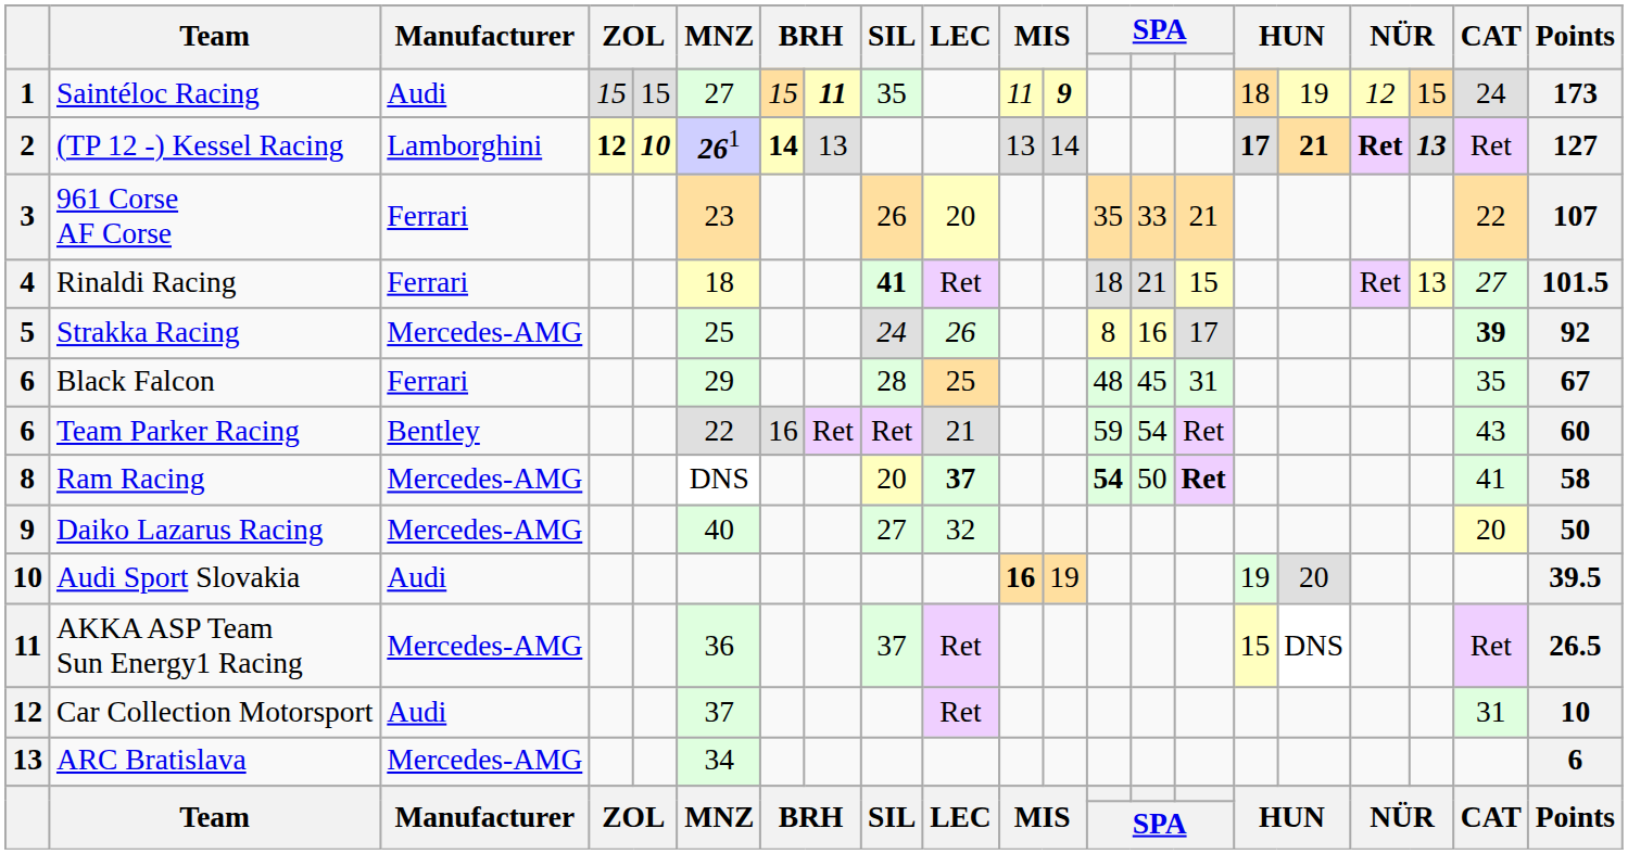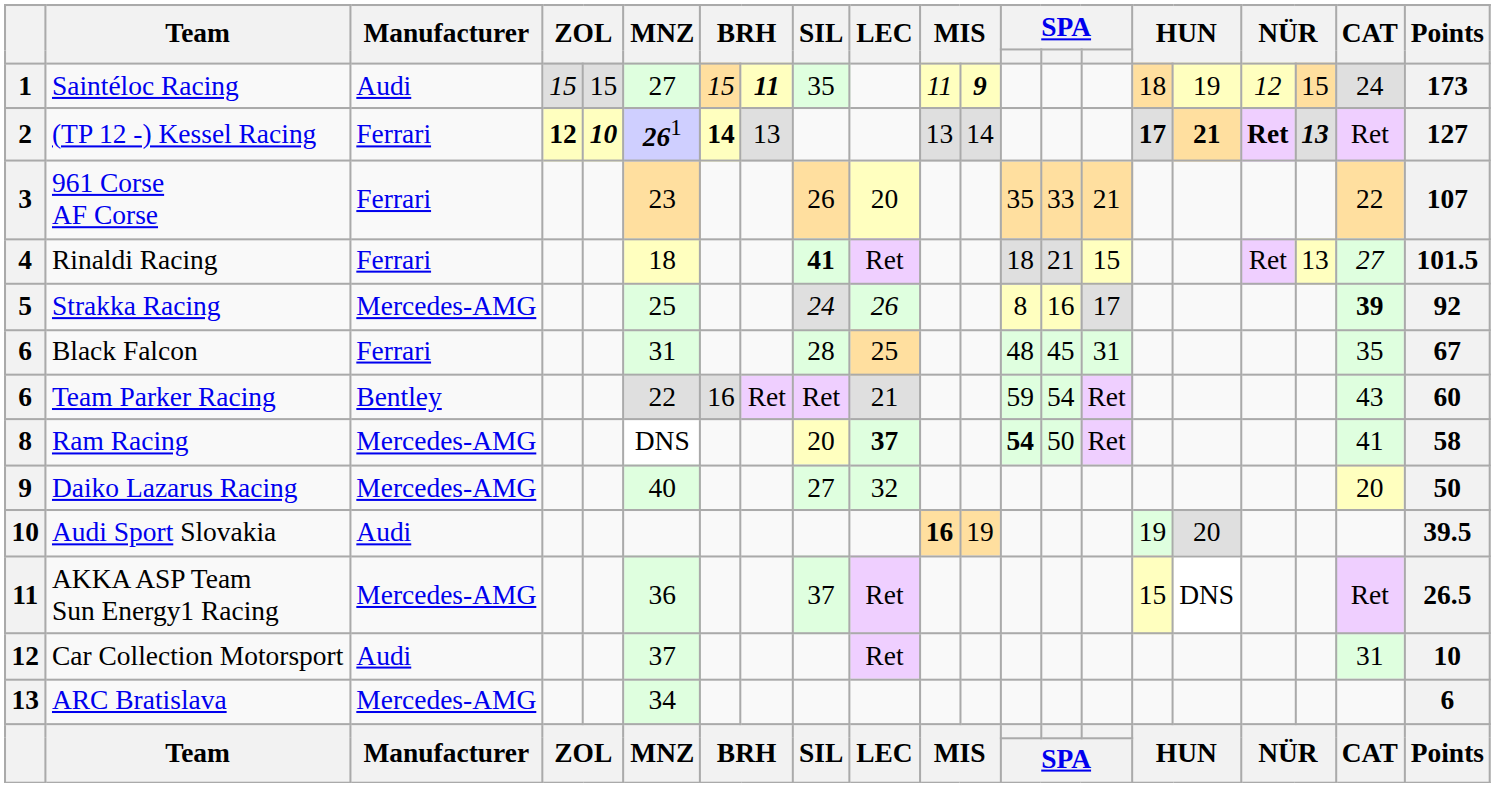(TP 12 -) Kessel Racing | Manufacturer: Lamborghini -> Ferrari
Black Falcon | MNZ: 29 -> 31
Ram Racing | column 15: bold -> normal
